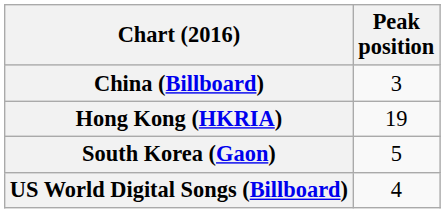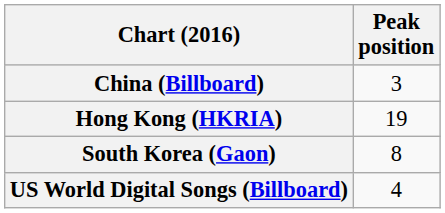South Korea (Gaon) | Peak position: 5 -> 8
